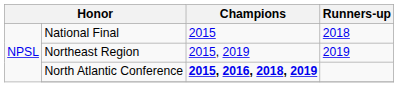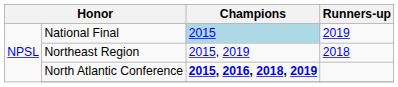National Final | Champions: no background -> lightblue background
National Final | Runners-up: 2018 -> 2019
Northeast Region | Runners-up: 2019 -> 2018
